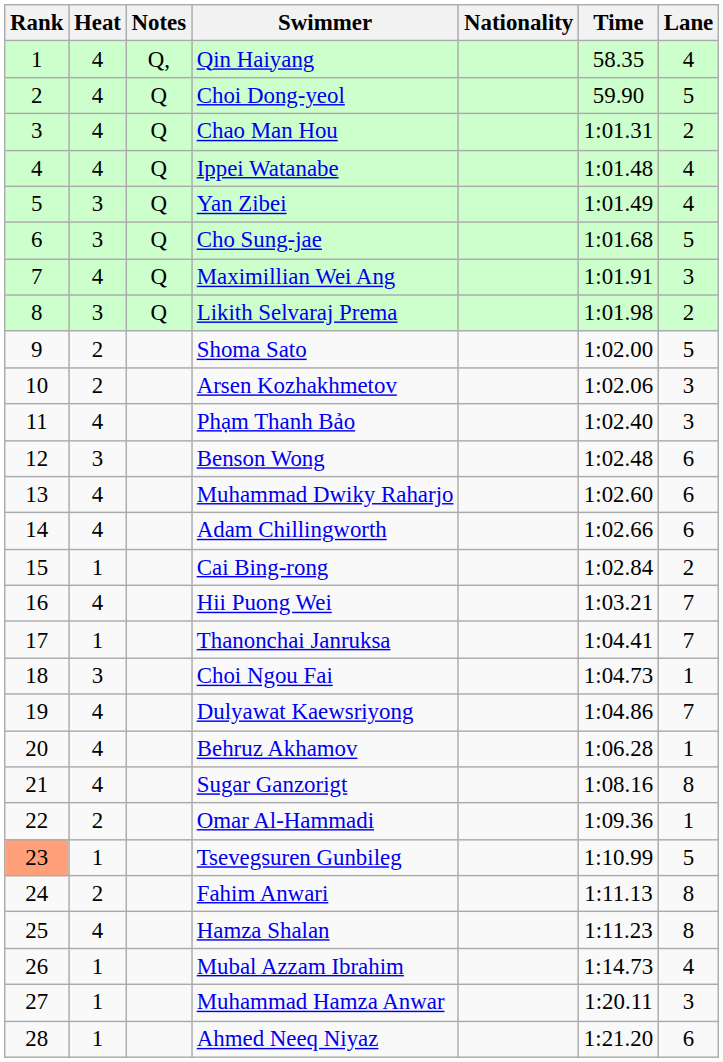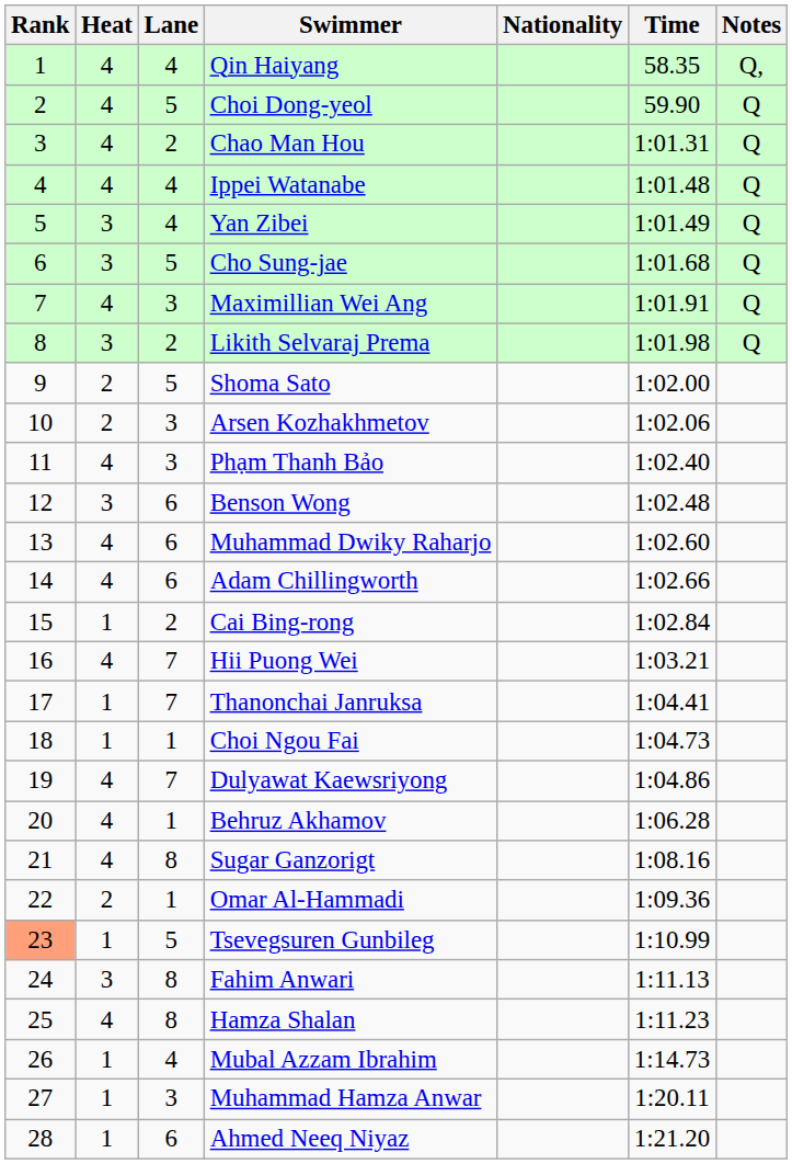columns swapped: Lane <-> Notes
Choi Ngou Fai | Heat: 3 -> 1
Fahim Anwari | Heat: 2 -> 3
